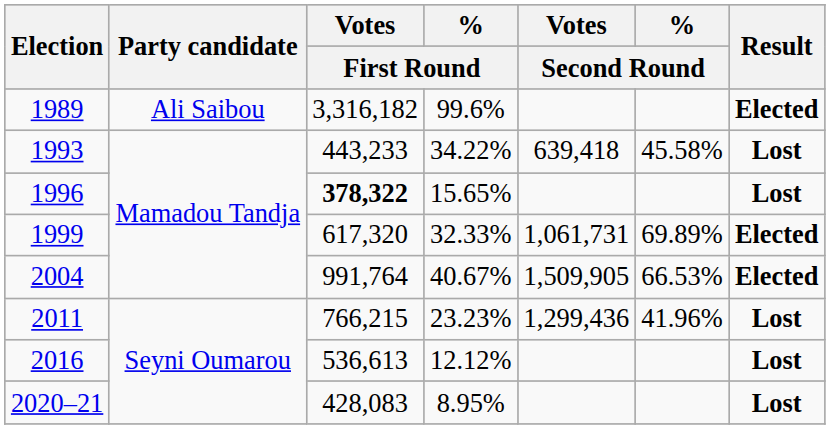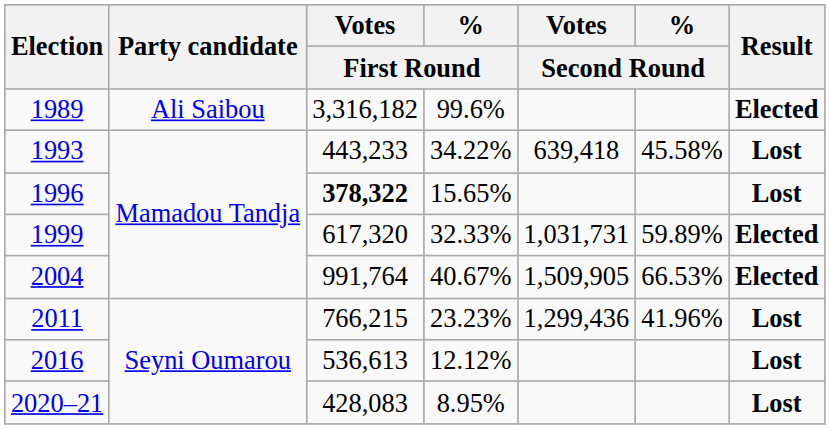1999 | Votes / Second Round: 1,061,731 -> 1,031,731
1999 | % / Second Round: 69.89% -> 59.89%
